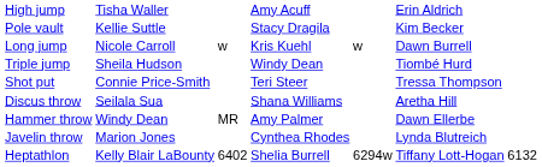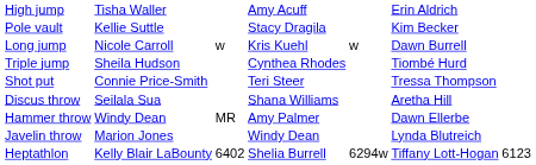Triple jump | column 4: Windy Dean -> Cynthea Rhodes
Javelin throw | column 4: Cynthea Rhodes -> Windy Dean
Heptathlon | column 7: 6132 -> 6123
